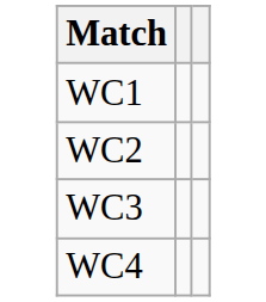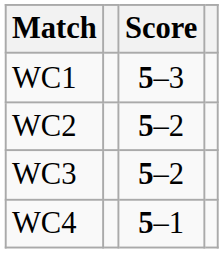+ column: Score | 5–3 | 5–2 | 5–2 | 5–1
